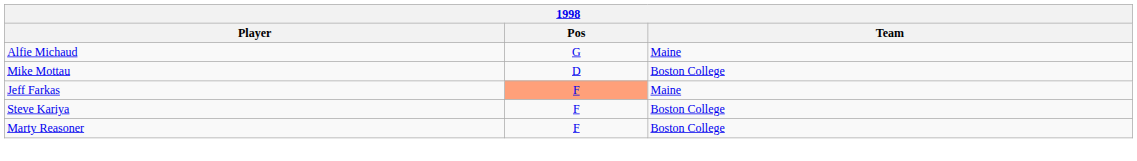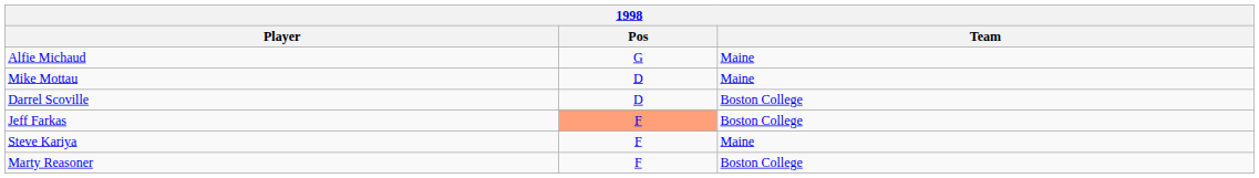Mike Mottau | Team: Boston College -> Maine
+ row: Darrel Scoville | D | Boston College
Jeff Farkas | Team: Maine -> Boston College
Steve Kariya | Team: Boston College -> Maine
